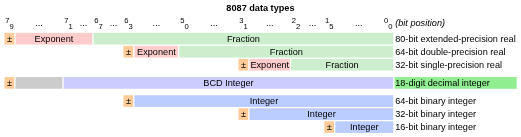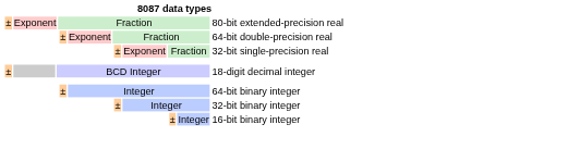- row: 79 | ... | 71 | ... | 67 | ... | 63 | ... | 50 | ... | 31 | ... | 22 | ... | 15 | ... | 00 | (bit position)
BCD Integer | column 18: lightgreen background -> no background
